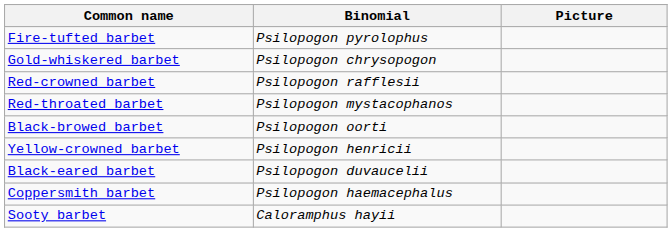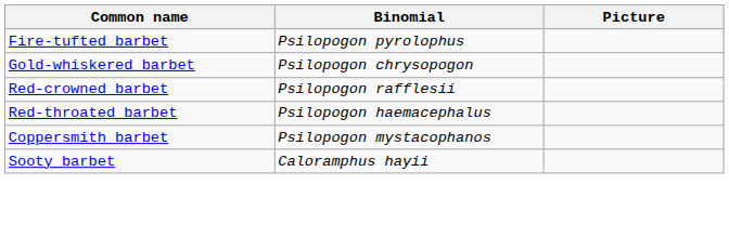Red-throated barbet | Binomial: Psilopogon mystacophanos -> Psilopogon haemacephalus
- row: Black-browed barbet | Psilopogon oorti
- row: Yellow-crowned barbet | Psilopogon henricii
- row: Black-eared barbet | Psilopogon duvaucelii
Coppersmith barbet | Binomial: Psilopogon haemacephalus -> Psilopogon mystacophanos
